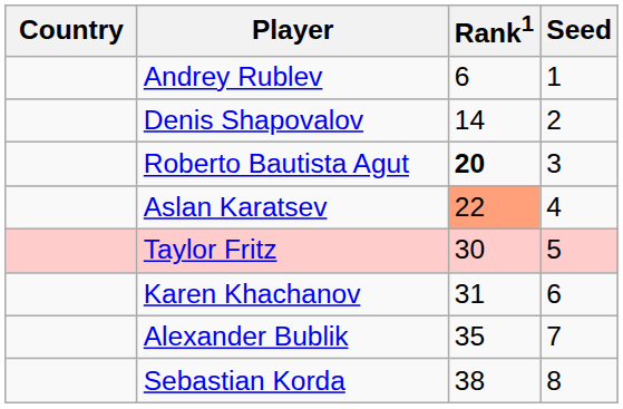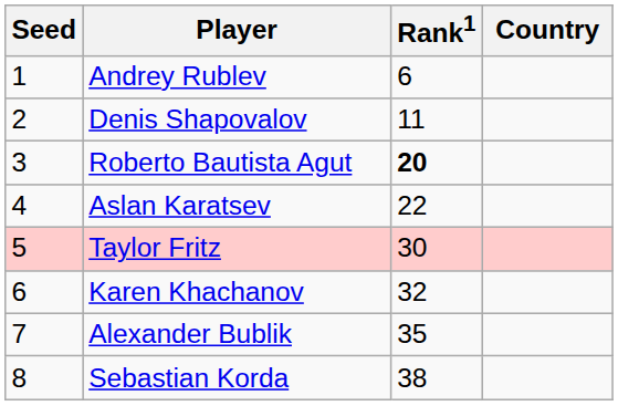columns swapped: Country <-> Seed
Denis Shapovalov | Rank1: 14 -> 11
Aslan Karatsev | Rank1: lightsalmon background -> no background
Karen Khachanov | Rank1: 31 -> 32
